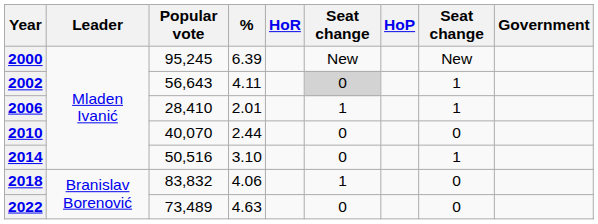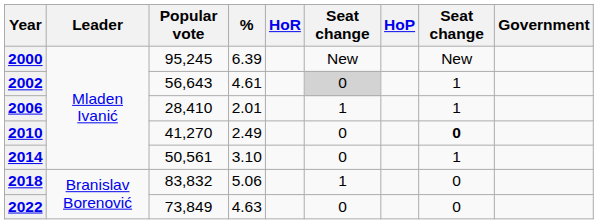2002 | %: 4.11 -> 4.61
2010 | Popular vote: 40,070 -> 41,270
2010 | %: 2.44 -> 2.49
2010 | column 8: normal -> bold
2014 | Popular vote: 50,516 -> 50,561
2018 | %: 4.06 -> 5.06
2022 | Popular vote: 73,489 -> 73,849
